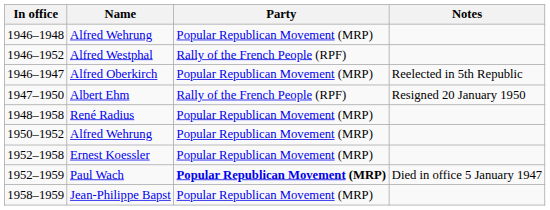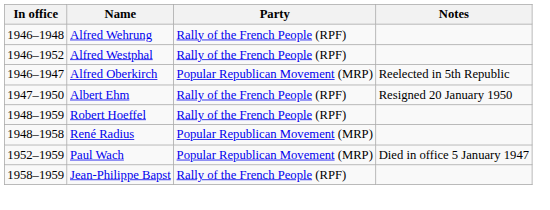1946–1948 / Alfred Wehrung | Party: Popular Republican Movement (MRP) -> Rally of the French People (RPF)
+ row: 1948–1959 | Robert Hoeffel | Rally of the French People (RPF)
- row: 1950–1952 | Alfred Wehrung | Popular Republican Movement (MRP)
- row: 1952–1958 | Ernest Koessler | Popular Republican Movement (MRP)
Paul Wach | Party: bold -> normal
Jean-Philippe Bapst | Party: Popular Republican Movement (MRP) -> Rally of the French People (RPF)
